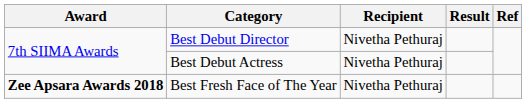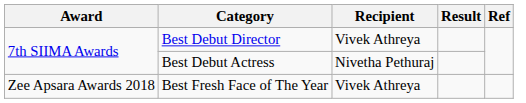Best Debut Director | Recipient: Nivetha Pethuraj -> Vivek Athreya
Best Fresh Face of The Year | Award: bold -> normal
Best Fresh Face of The Year | Recipient: Nivetha Pethuraj -> Vivek Athreya
